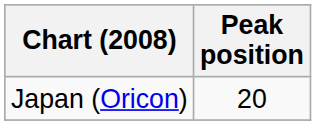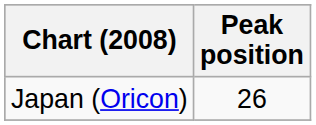Japan (Oricon) | Peak position: 20 -> 26
